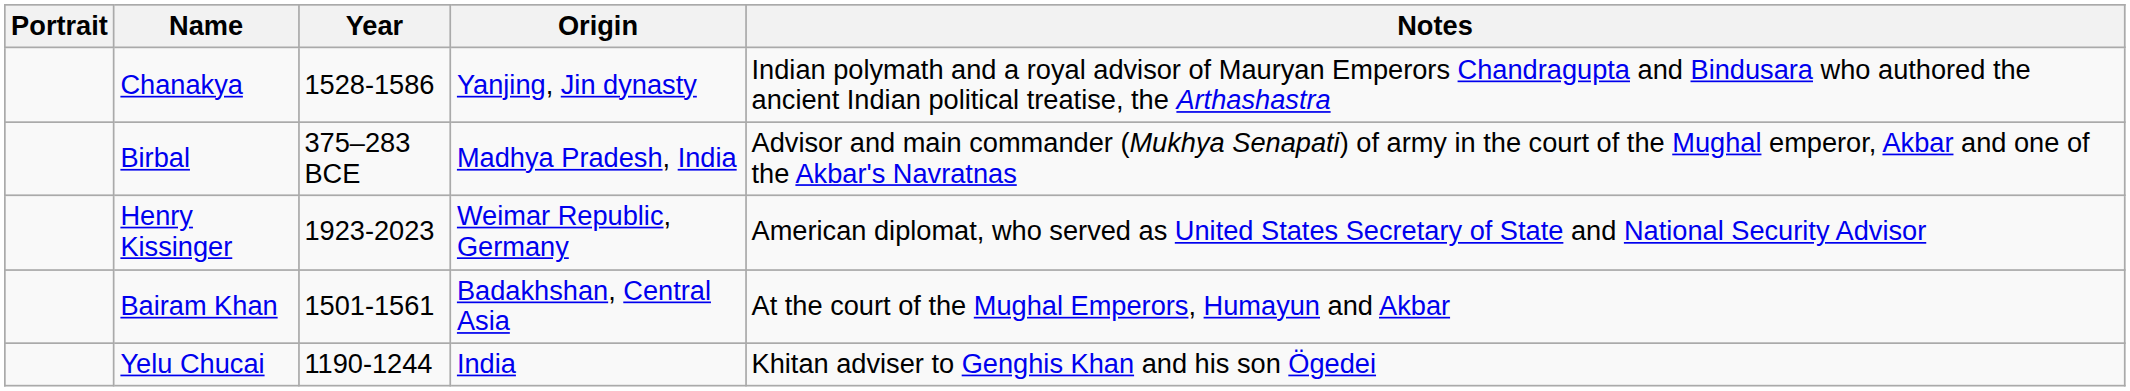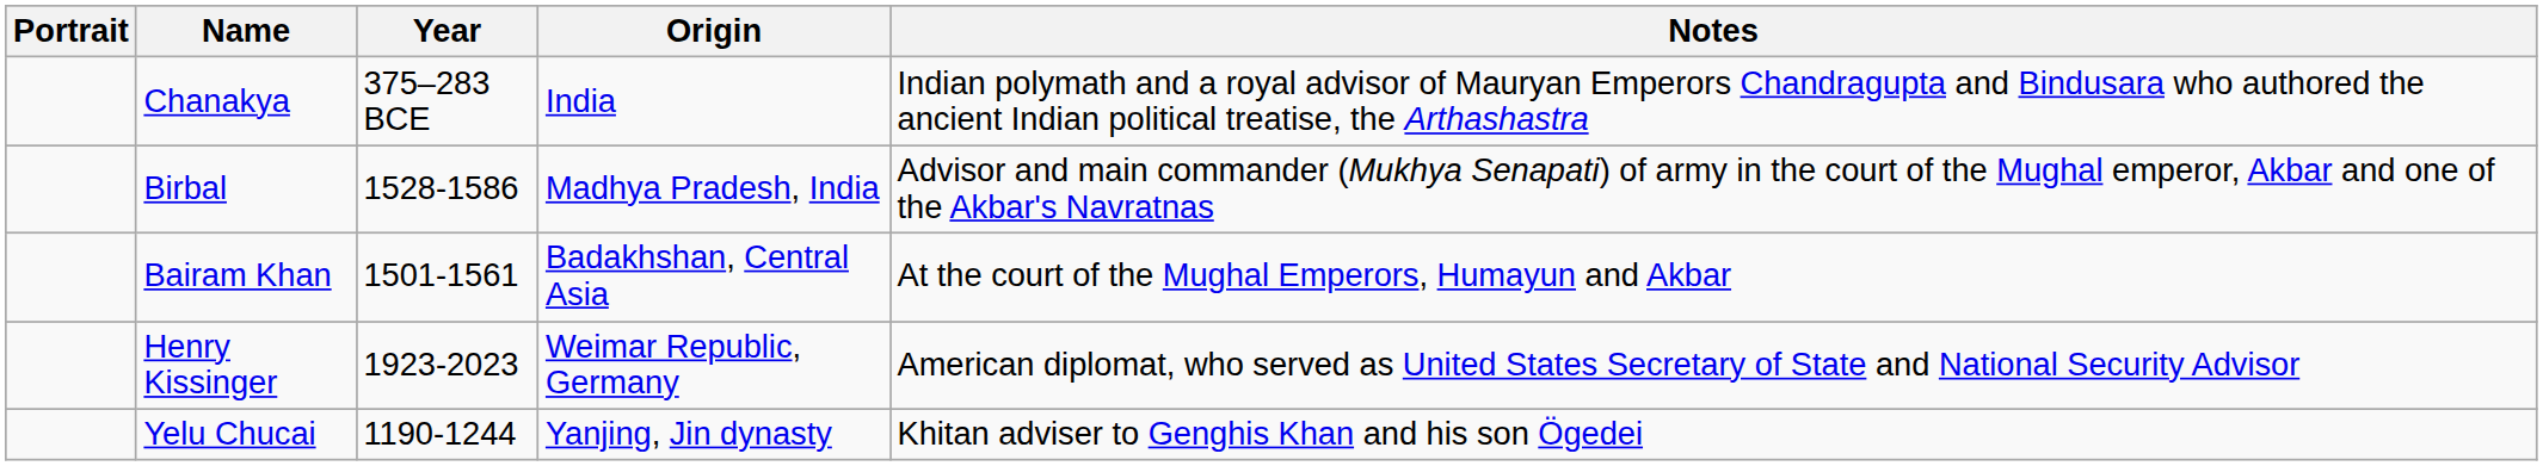Chanakya | Year: 1528-1586 -> 375–283 BCE
Chanakya | Origin: Yanjing, Jin dynasty -> India
Birbal | Year: 375–283 BCE -> 1528-1586
rows swapped: Bairam Khan <-> Henry Kissinger
Yelu Chucai | Origin: India -> Yanjing, Jin dynasty
